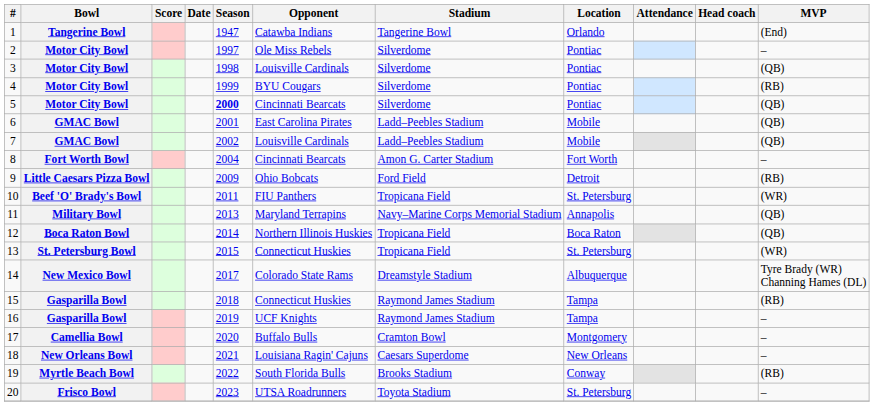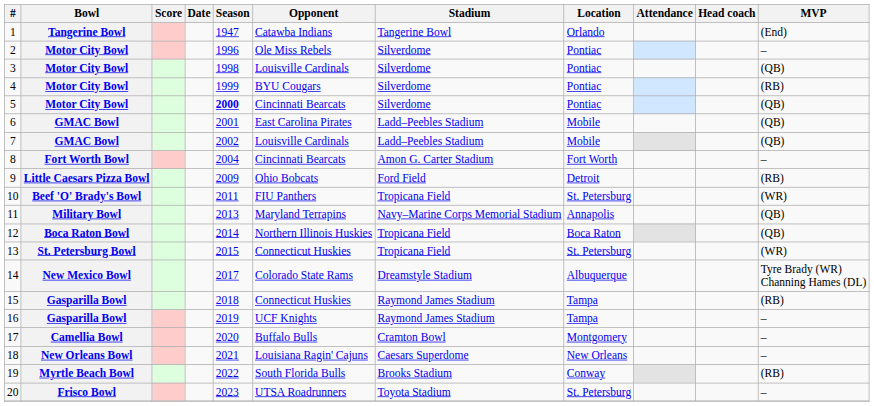2 | Season: 1997 -> 1996
